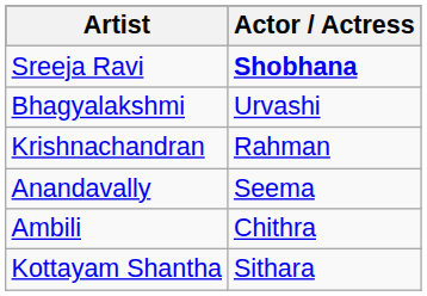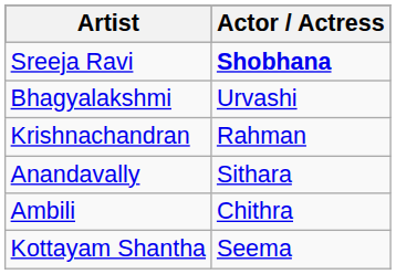Anandavally | Actor / Actress: Seema -> Sithara
Kottayam Shantha | Actor / Actress: Sithara -> Seema
